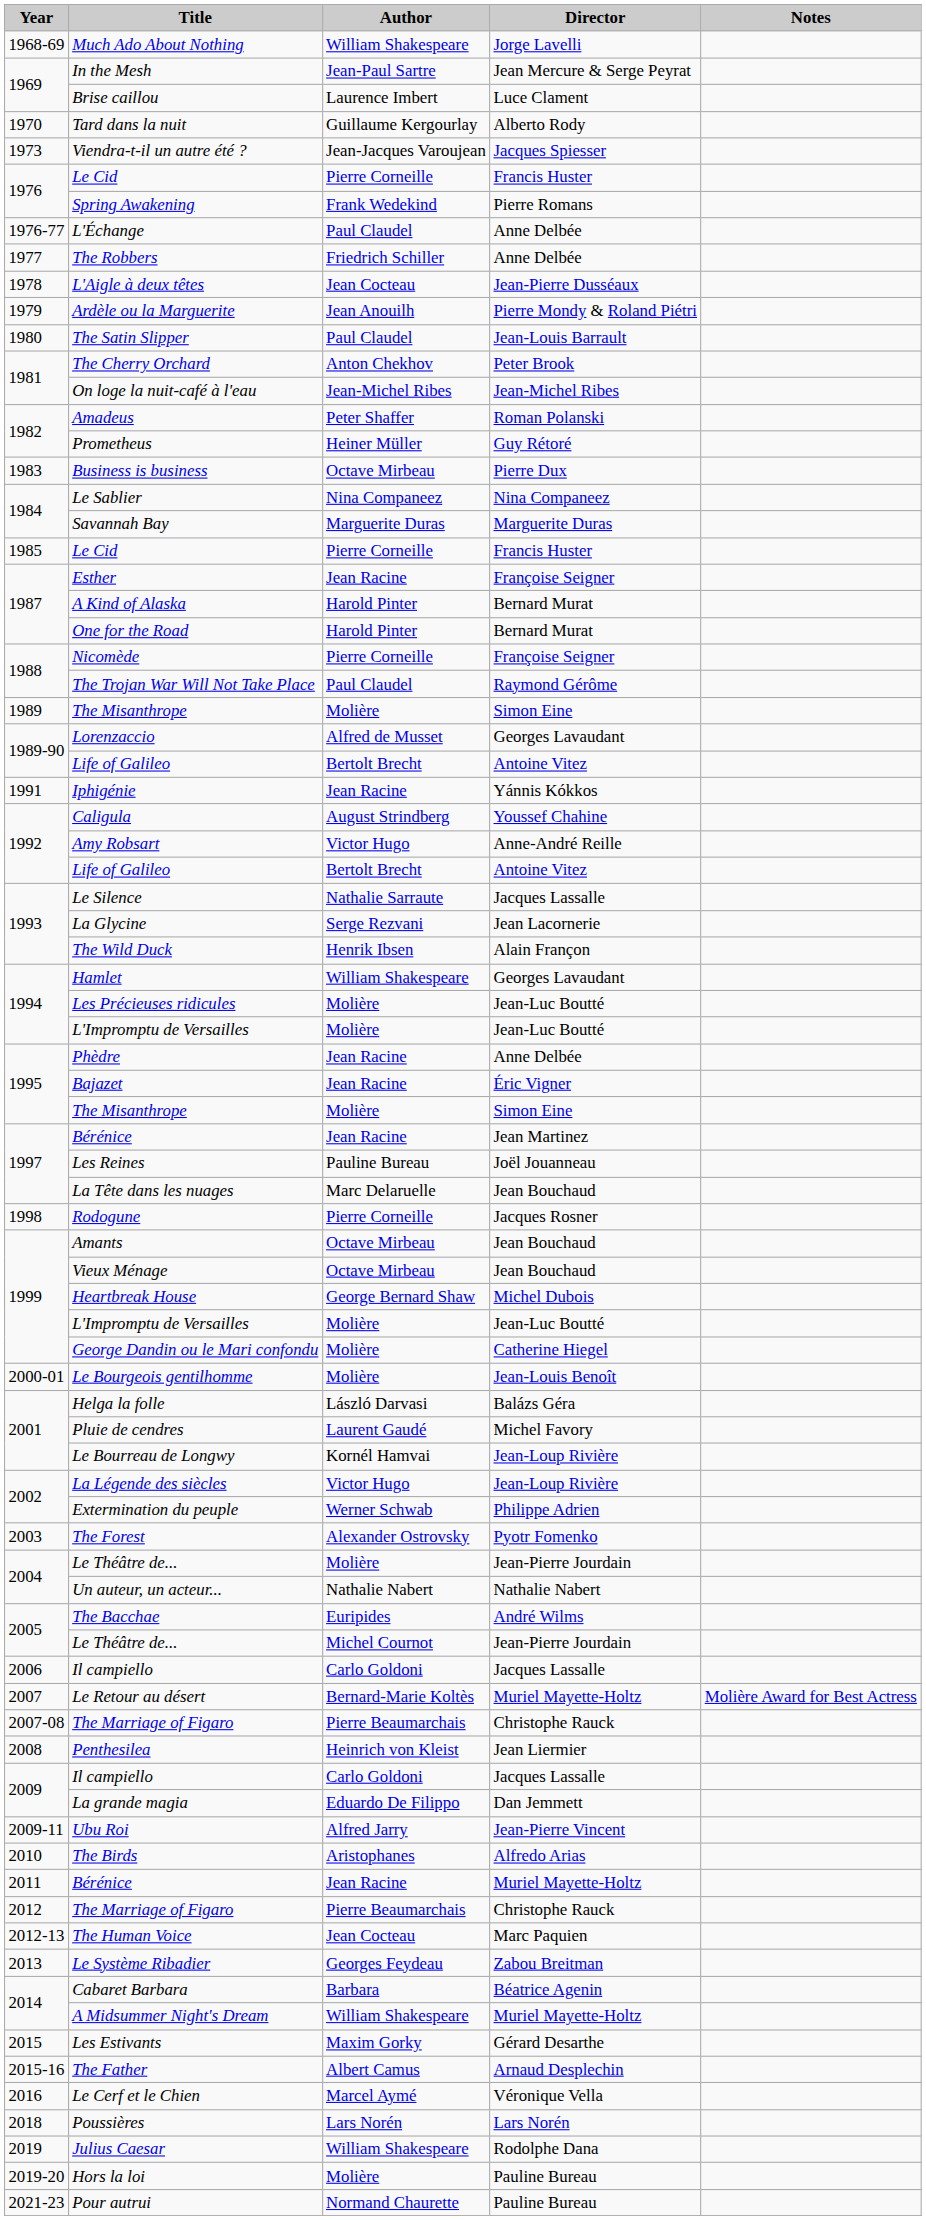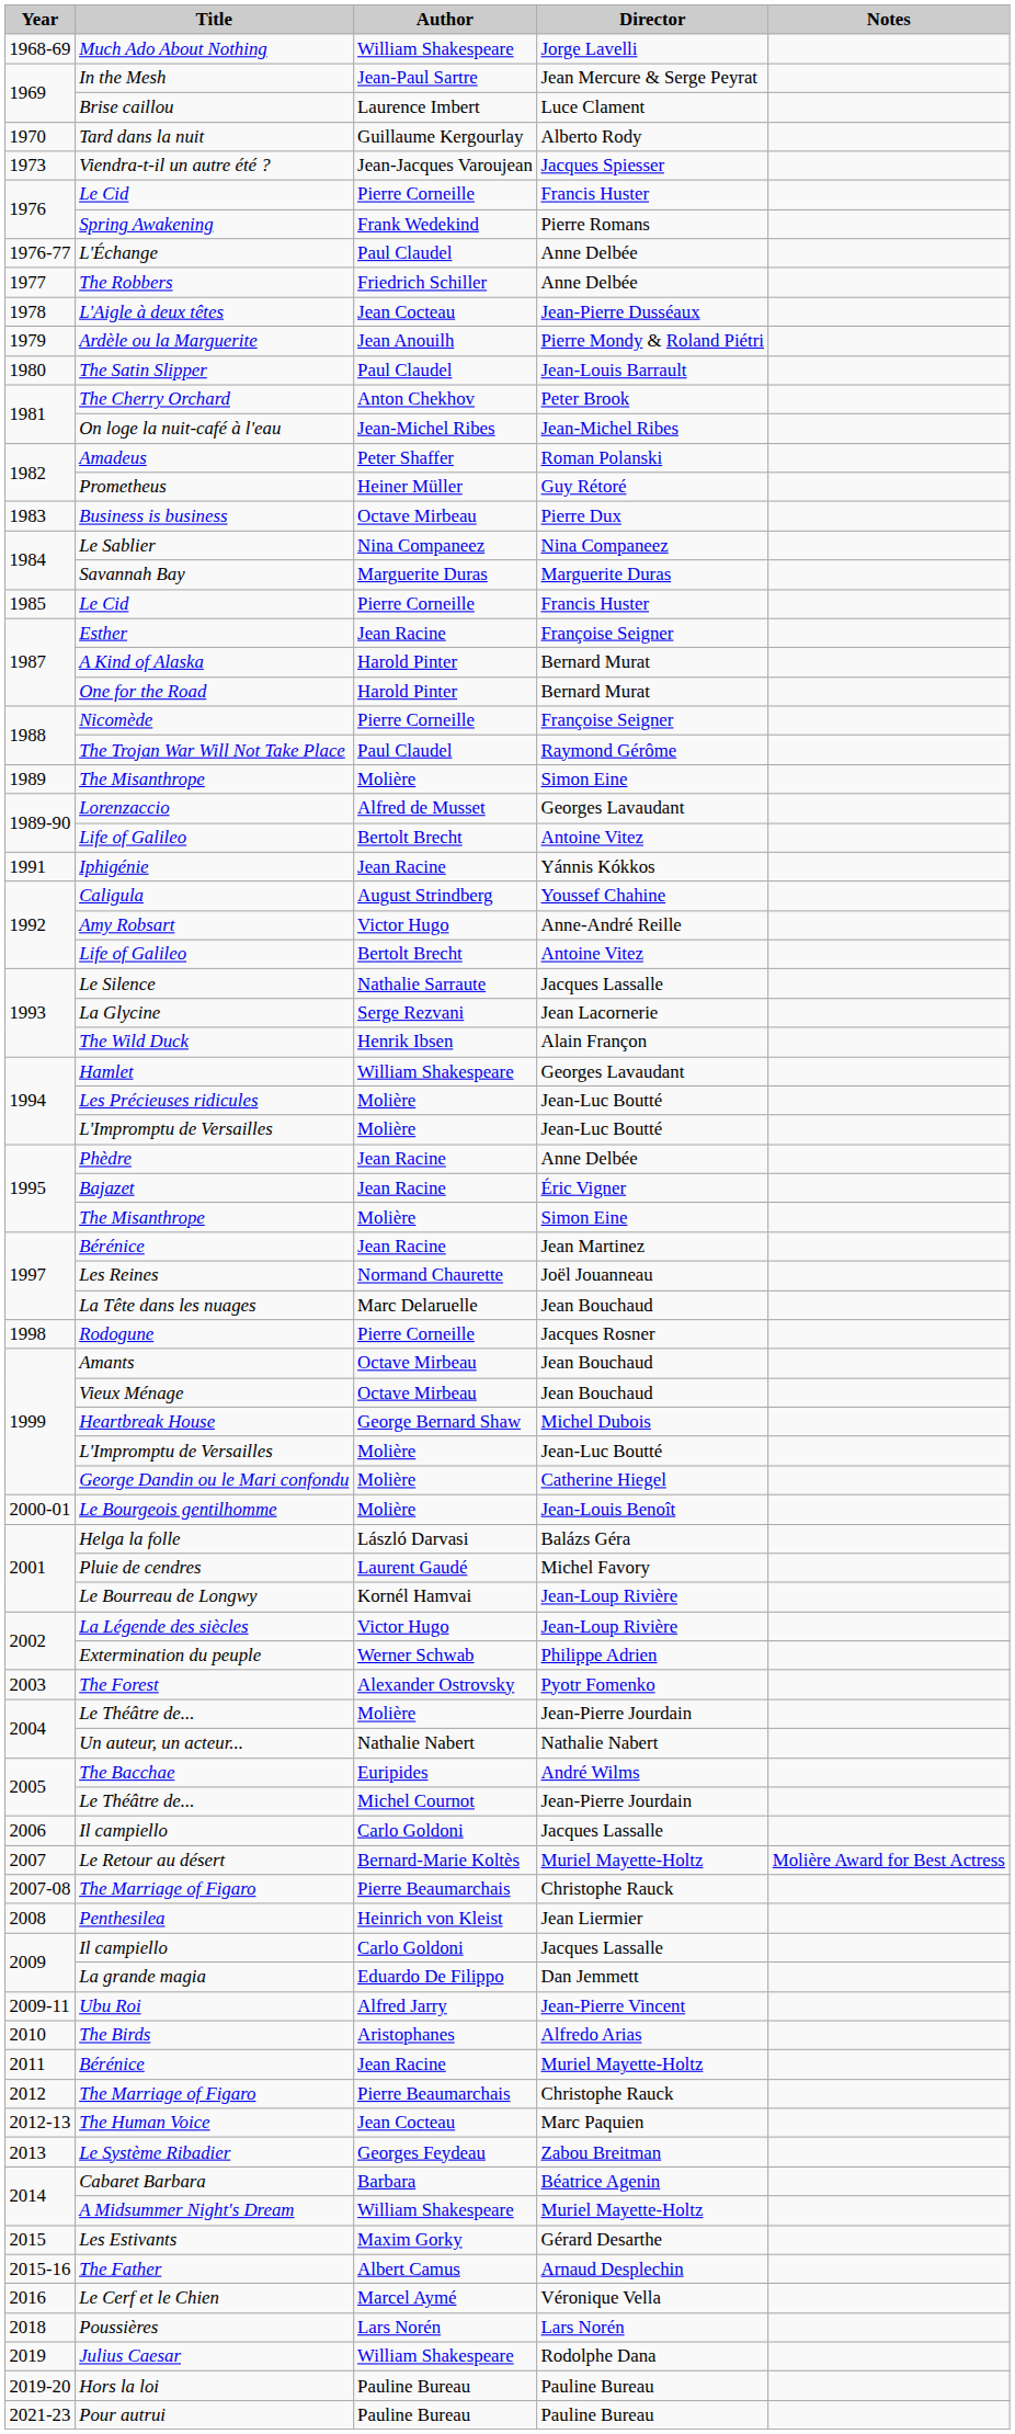Les Reines | Author: Pauline Bureau -> Normand Chaurette
Hors la loi | Author: Molière -> Pauline Bureau
Pour autrui | Author: Normand Chaurette -> Pauline Bureau
